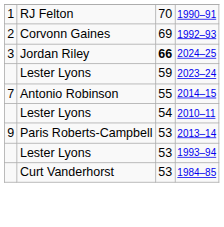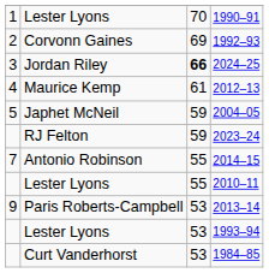1990–91 | column 2: RJ Felton -> Lester Lyons
+ row: 4 | Maurice Kemp | 61 | 2012–13
+ row: 5 | Japhet McNeil | 59 | 2004–05
2023–24 | column 2: Lester Lyons -> RJ Felton
2010–11 | column 3: 54 -> 55
